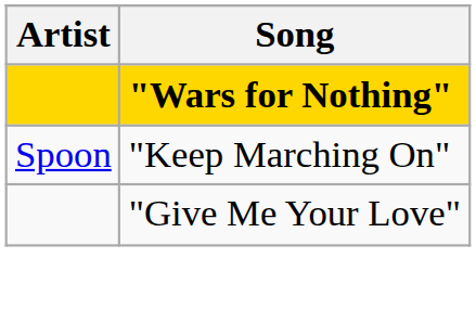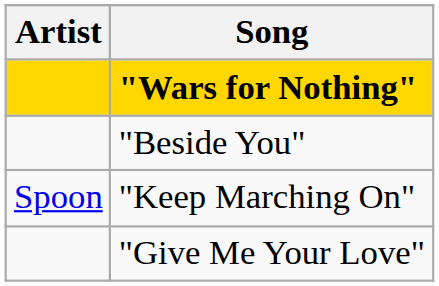+ row: "Beside You"
